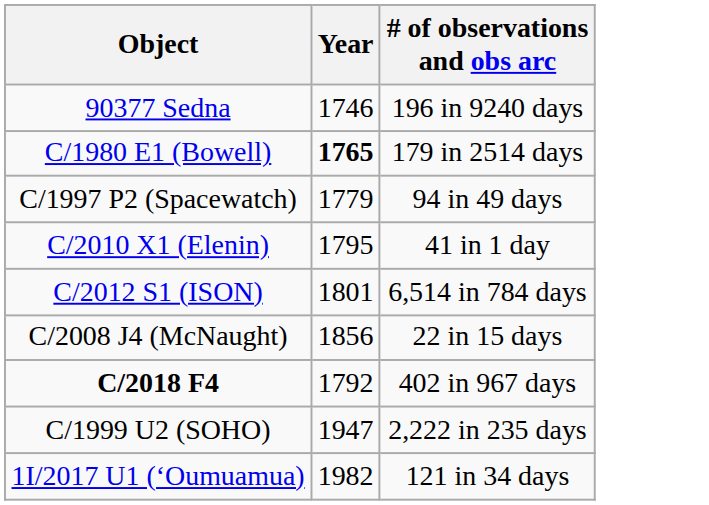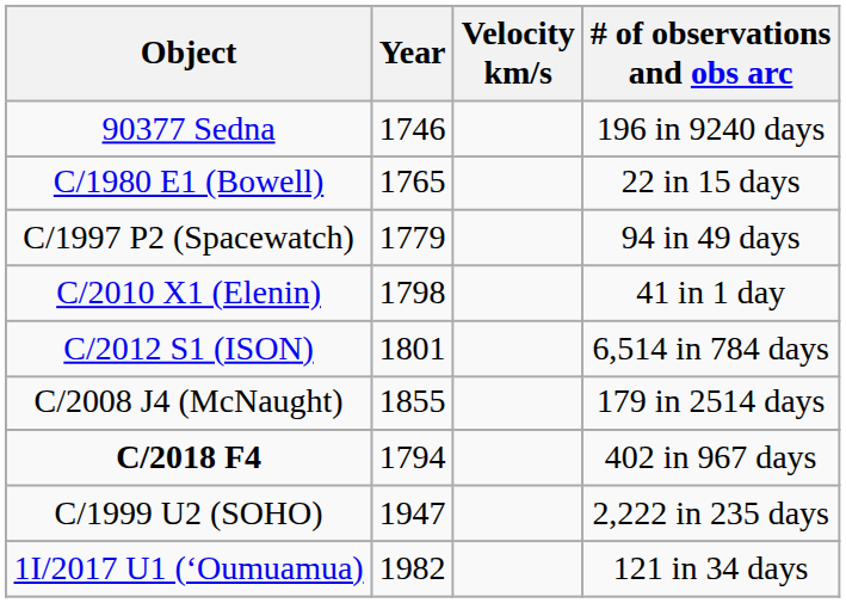+ column: Velocity km/s
C/1980 E1 (Bowell) | Year: bold -> normal
C/1980 E1 (Bowell) | # of observations and obs arc: 179 in 2514 days -> 22 in 15 days
C/2010 X1 (Elenin) | Year: 1795 -> 1798
C/2008 J4 (McNaught) | Year: 1856 -> 1855
C/2008 J4 (McNaught) | # of observations and obs arc: 22 in 15 days -> 179 in 2514 days
C/2018 F4 | Year: 1792 -> 1794
